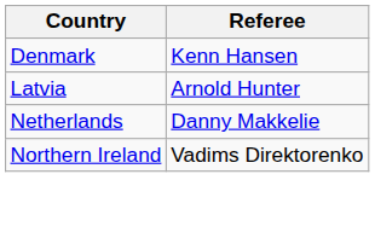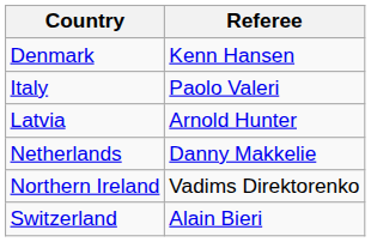+ row: Italy | Paolo Valeri
+ row: Switzerland | Alain Bieri
